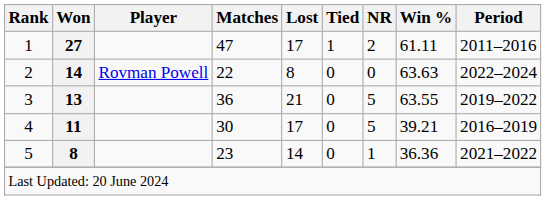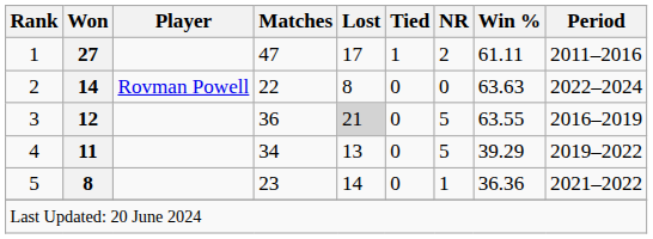3 | Won: 13 -> 12
3 | Lost: no background -> lightgrey background
3 | Period: 2019–2022 -> 2016–2019
4 | Matches: 30 -> 34
4 | Lost: 17 -> 13
4 | Win %: 39.21 -> 39.29
4 | Period: 2016–2019 -> 2019–2022
